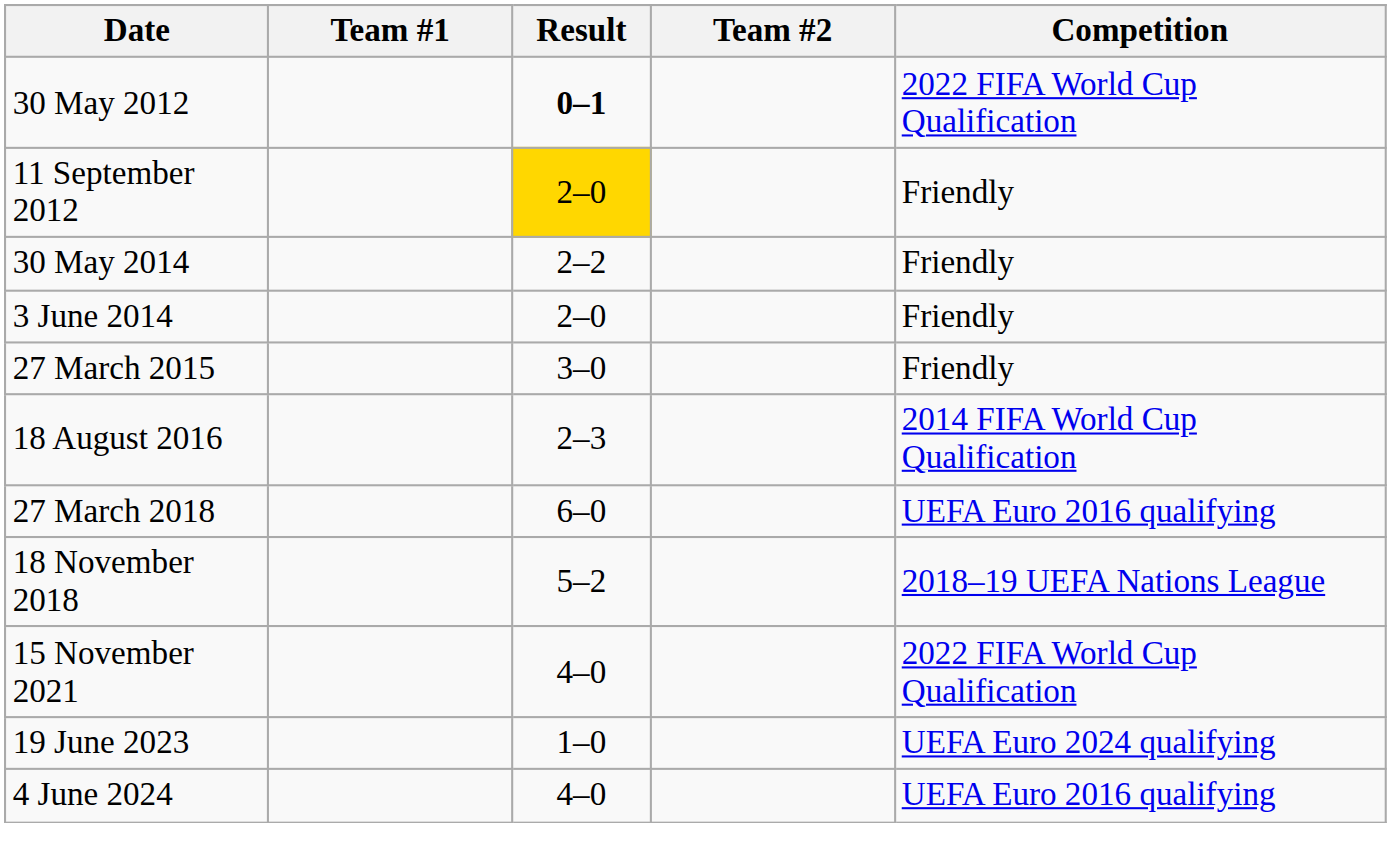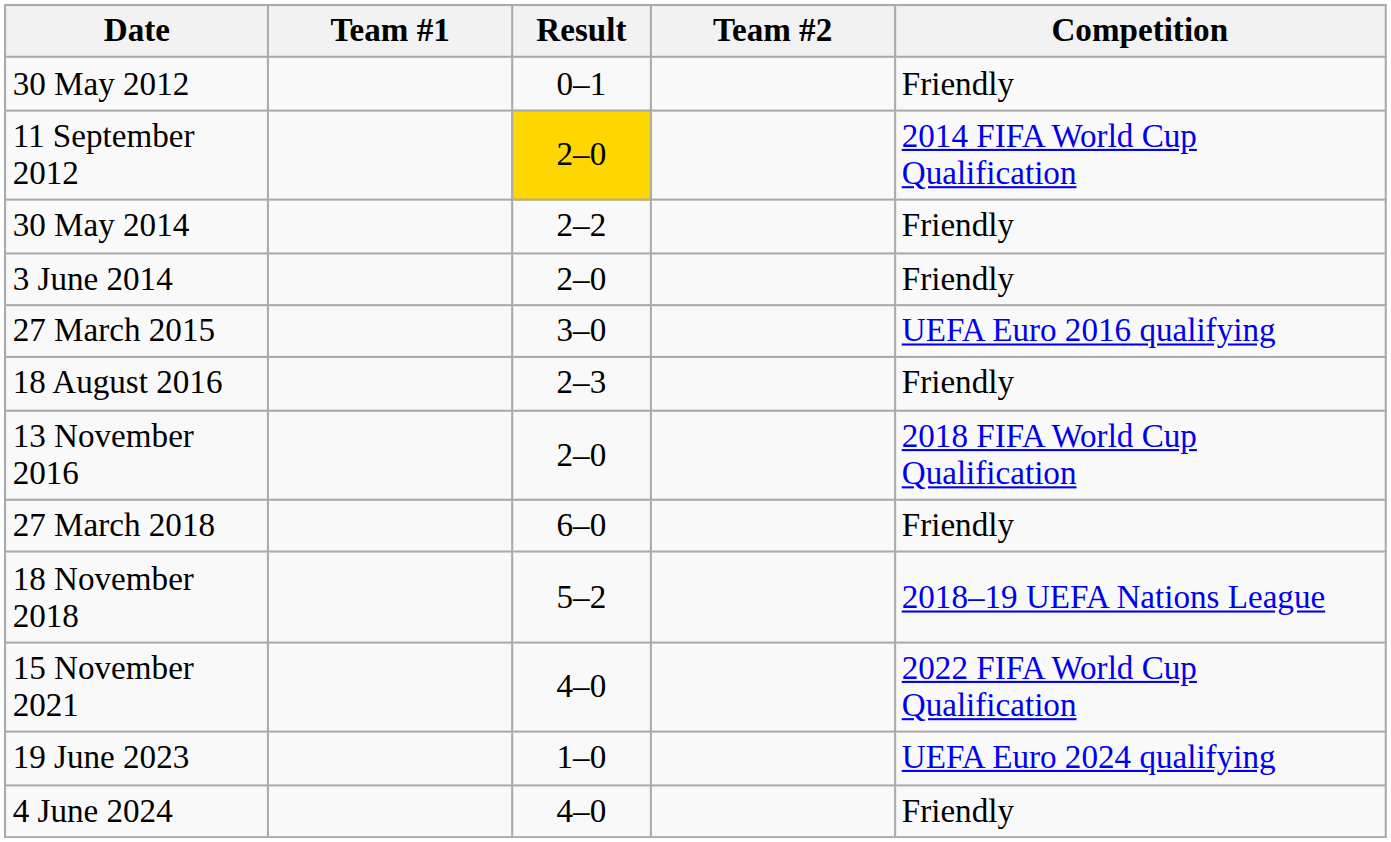30 May 2012 | Result: bold -> normal
30 May 2012 | Competition: 2022 FIFA World Cup Qualification -> Friendly
11 September 2012 | Competition: Friendly -> 2014 FIFA World Cup Qualification
27 March 2015 | Competition: Friendly -> UEFA Euro 2016 qualifying
18 August 2016 | Competition: 2014 FIFA World Cup Qualification -> Friendly
+ row: 13 November 2016 | 2–0 | 2018 FIFA World Cup Qualification
27 March 2018 | Competition: UEFA Euro 2016 qualifying -> Friendly
4 June 2024 | Competition: UEFA Euro 2016 qualifying -> Friendly
